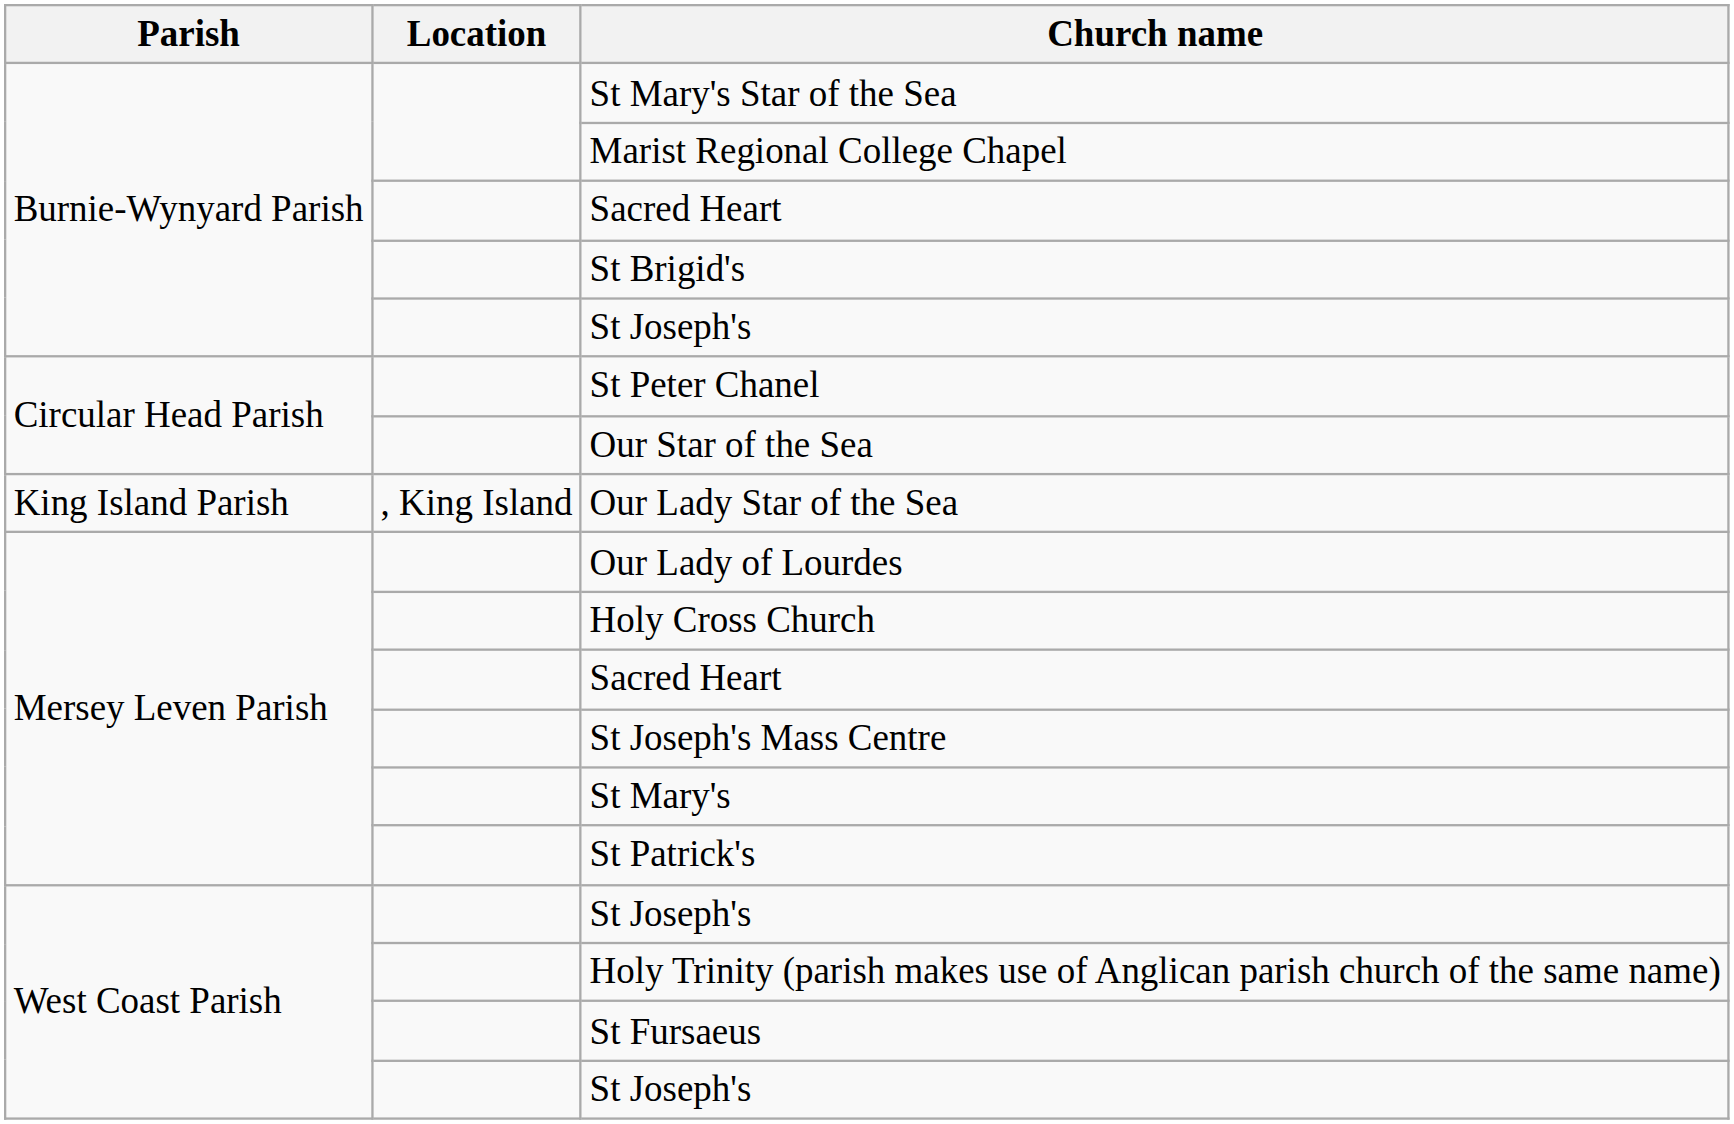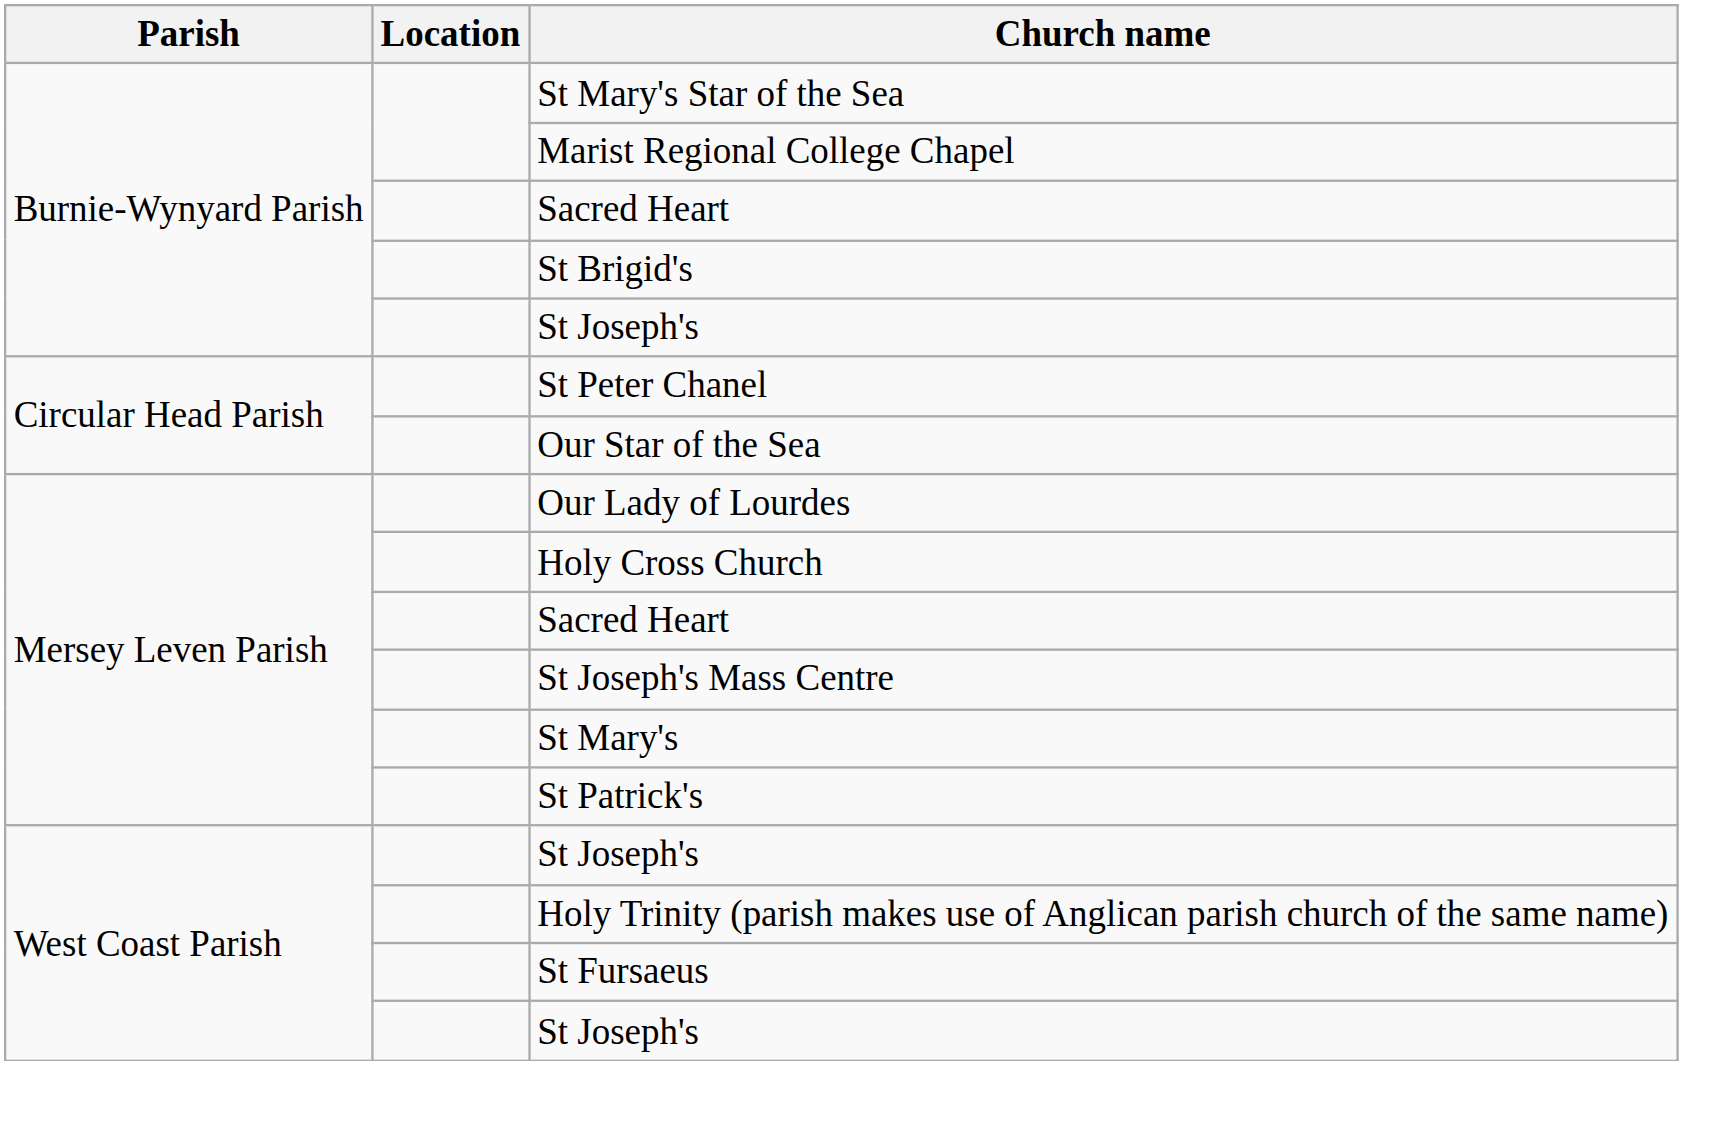- row: King Island Parish | , King Island | Our Lady Star of the Sea
